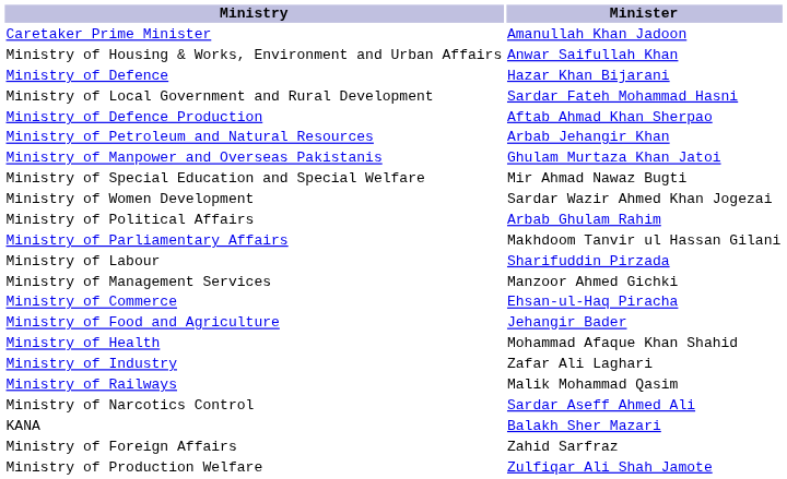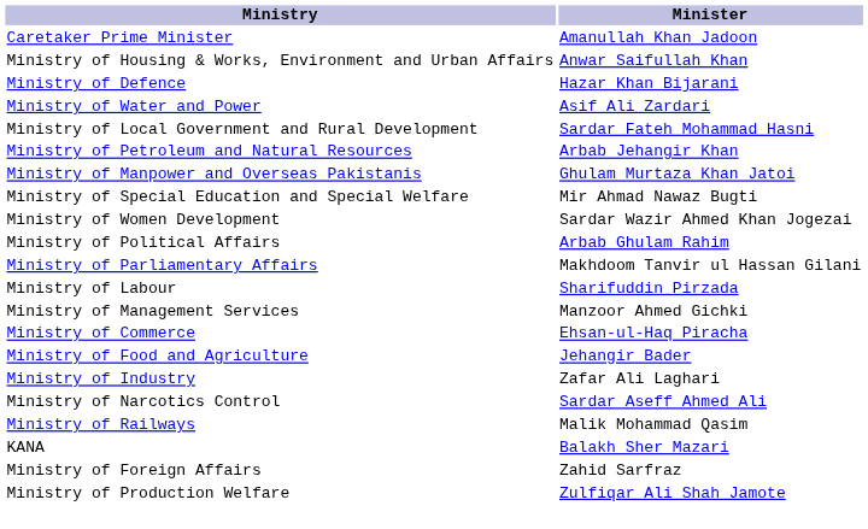+ row: Ministry of Water and Power | Asif Ali Zardari
- row: Ministry of Defence Production | Aftab Ahmad Khan Sherpao
- row: Ministry of Health | Mohammad Afaque Khan Shahid
rows swapped: Ministry of Railways <-> Ministry of Narcotics Control
